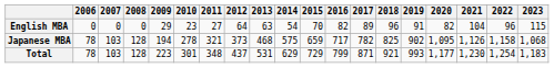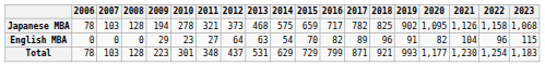rows swapped: Japanese MBA <-> English MBA
